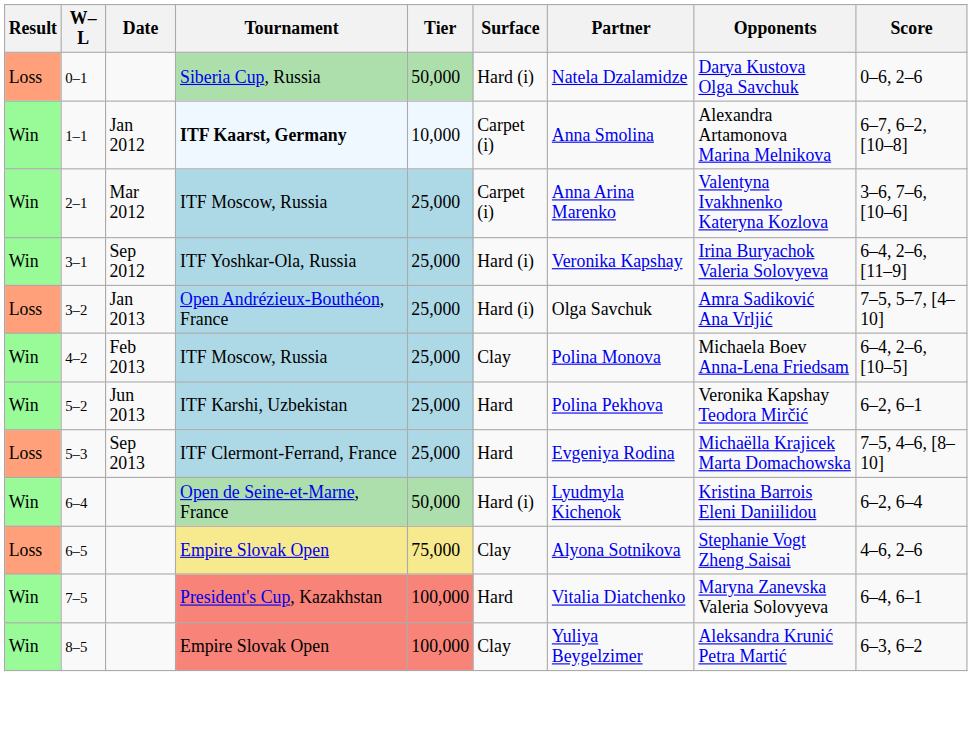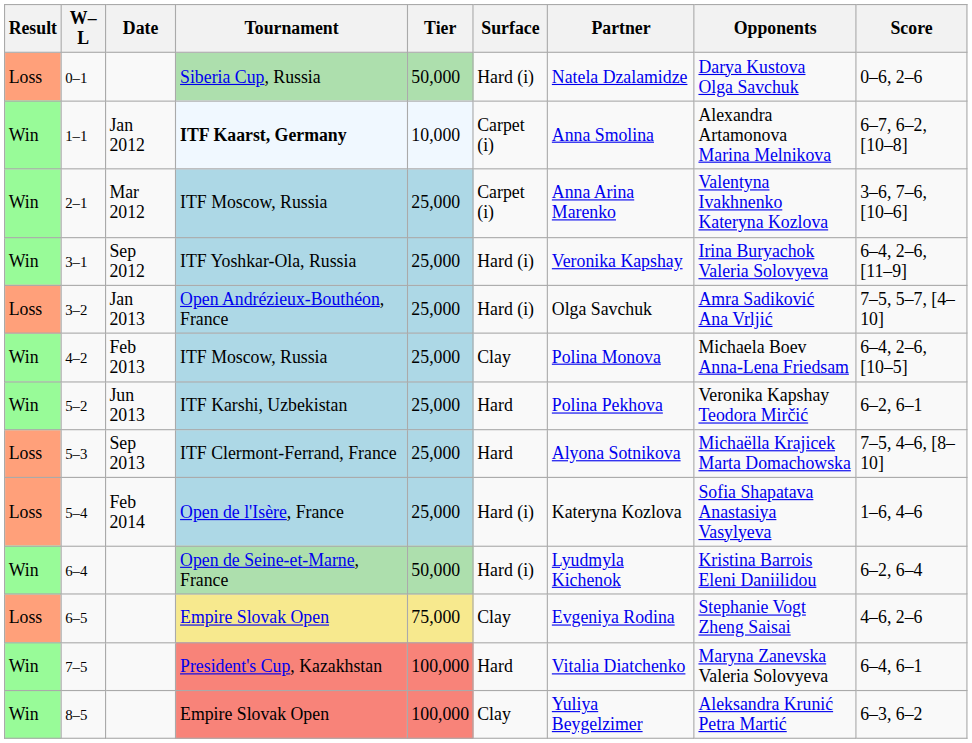5–3 | Partner: Evgeniya Rodina -> Alyona Sotnikova
+ row: Loss | 5–4 | Feb 2014 | Open de l'Isère, France | 25,000 | Hard (i) | Kateryna Kozlova | Sofia Shapatava Anastasiya Vasylyeva | 1–6, 4–6
6–5 | Partner: Alyona Sotnikova -> Evgeniya Rodina
